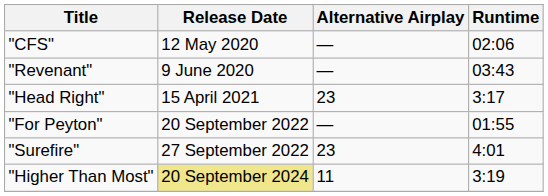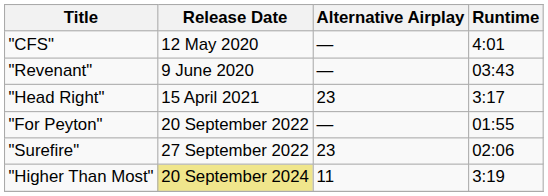"CFS" | Runtime: 02:06 -> 4:01
"Surefire" | Runtime: 4:01 -> 02:06
